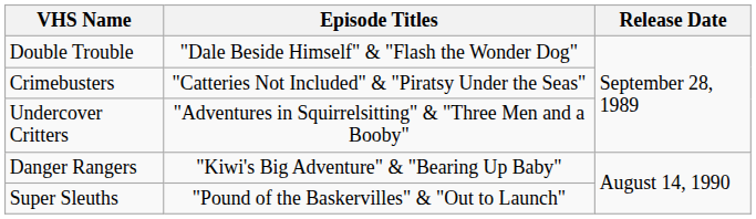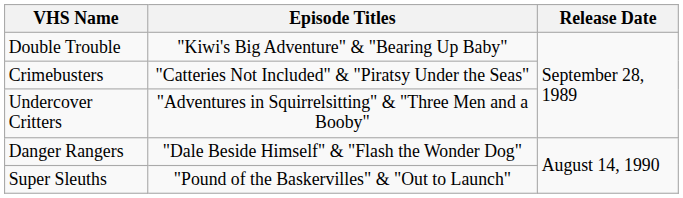Double Trouble | Episode Titles: "Dale Beside Himself" & "Flash the Wonder Dog" -> "Kiwi's Big Adventure" & "Bearing Up Baby"
Danger Rangers | Episode Titles: "Kiwi's Big Adventure" & "Bearing Up Baby" -> "Dale Beside Himself" & "Flash the Wonder Dog"
